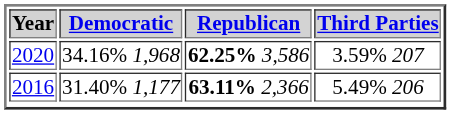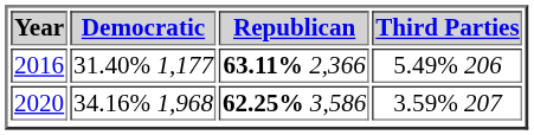rows swapped: 2020 <-> 2016
